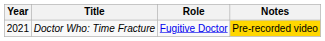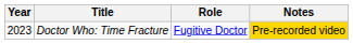Doctor Who: Time Fracture | Year: 2021 -> 2023
